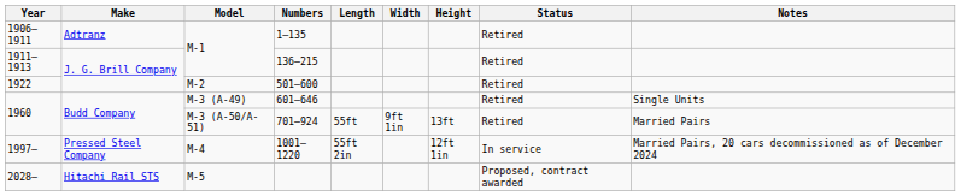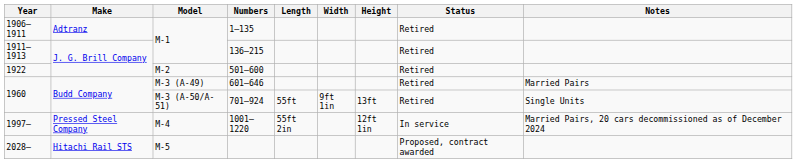601–646 | Notes: Single Units -> Married Pairs
701–924 | Notes: Married Pairs -> Single Units
